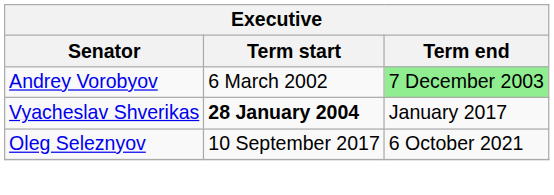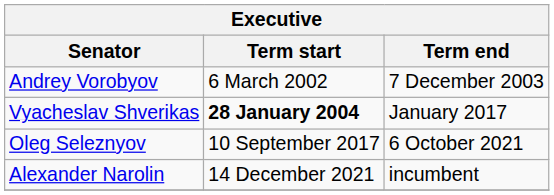Andrey Vorobyov | Term end: lightgreen background -> no background
+ row: Alexander Narolin | 14 December 2021 | incumbent
